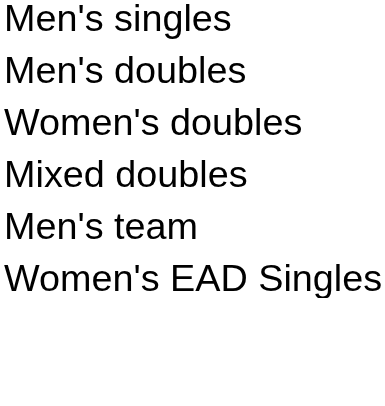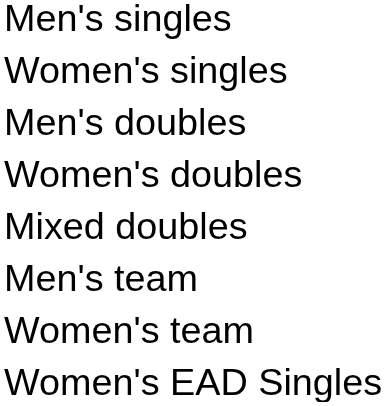+ row: Women's singles
+ row: Women's team
